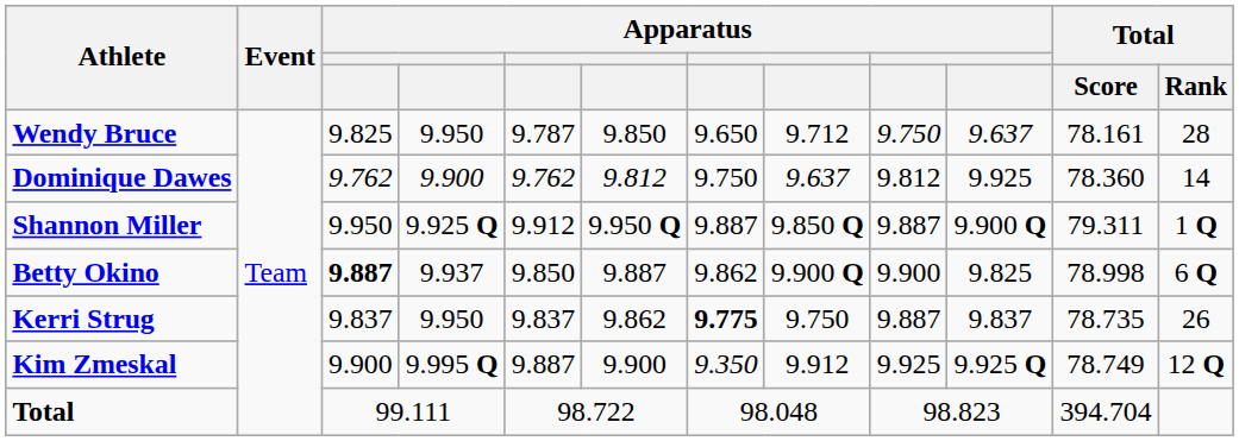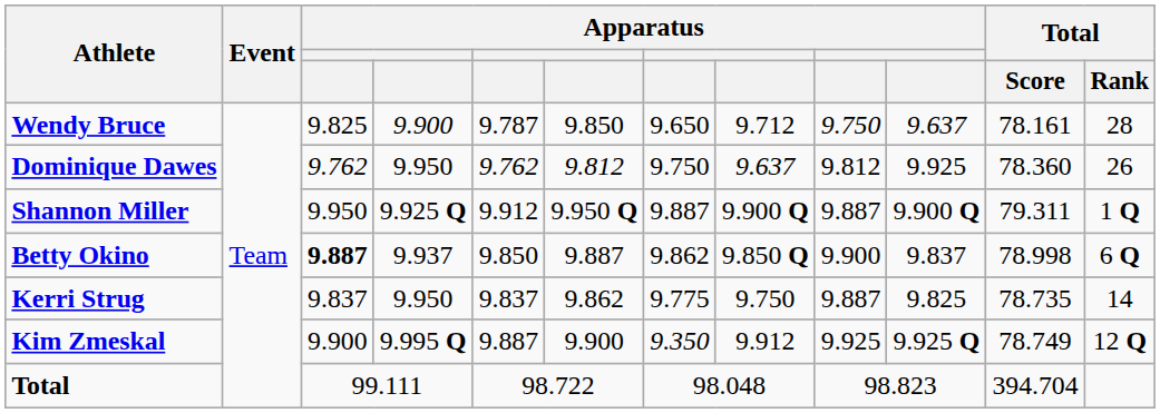Wendy Bruce | column 4: 9.950 -> 9.900
Dominique Dawes | column 4: 9.900 -> 9.950
Dominique Dawes | Total / Rank: 14 -> 26
Shannon Miller | column 8: 9.850 Q -> 9.900 Q
Betty Okino | column 8: 9.900 Q -> 9.850 Q
Betty Okino | column 10: 9.825 -> 9.837
Kerri Strug | column 7: bold -> normal
Kerri Strug | column 10: 9.837 -> 9.825
Kerri Strug | Total / Rank: 26 -> 14
